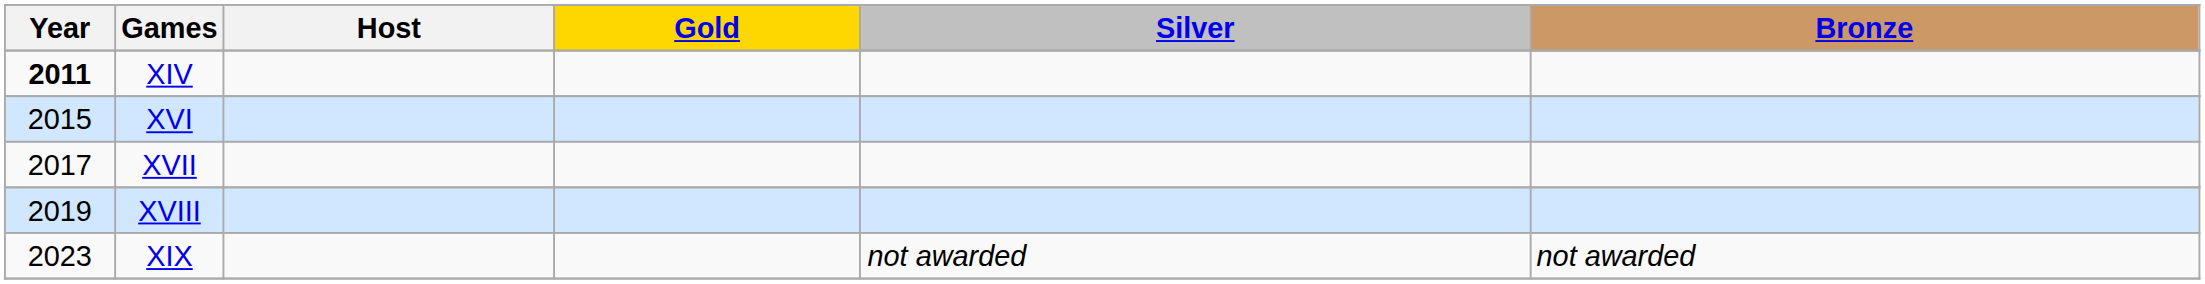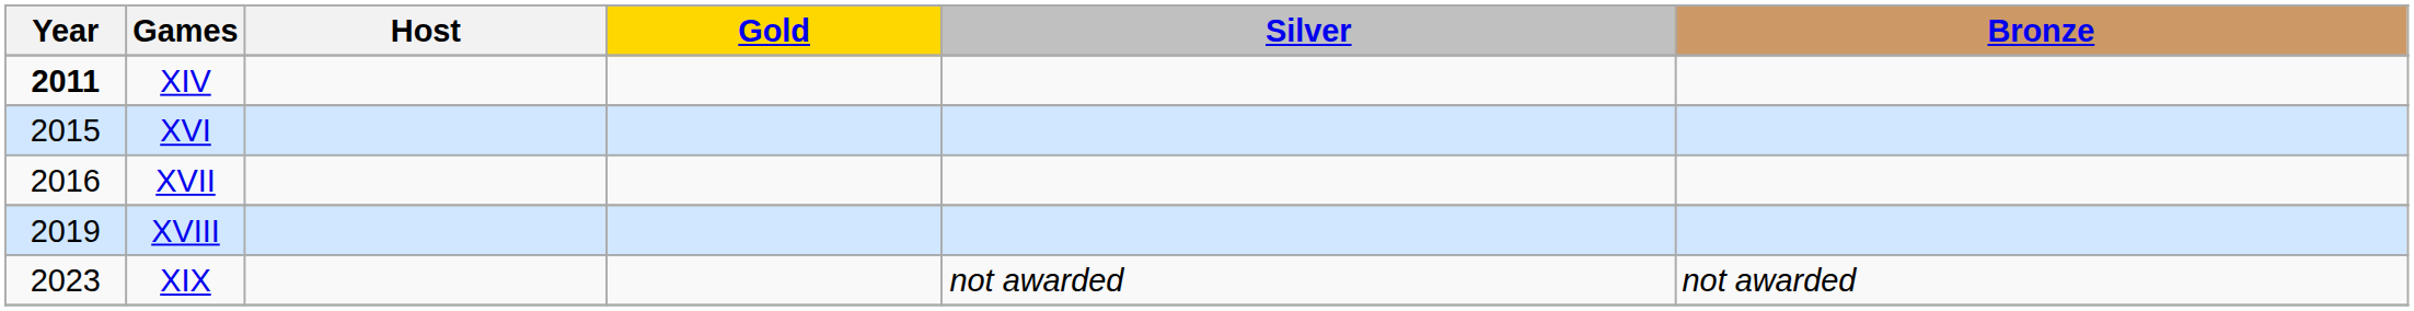XVII | Year: 2017 -> 2016
